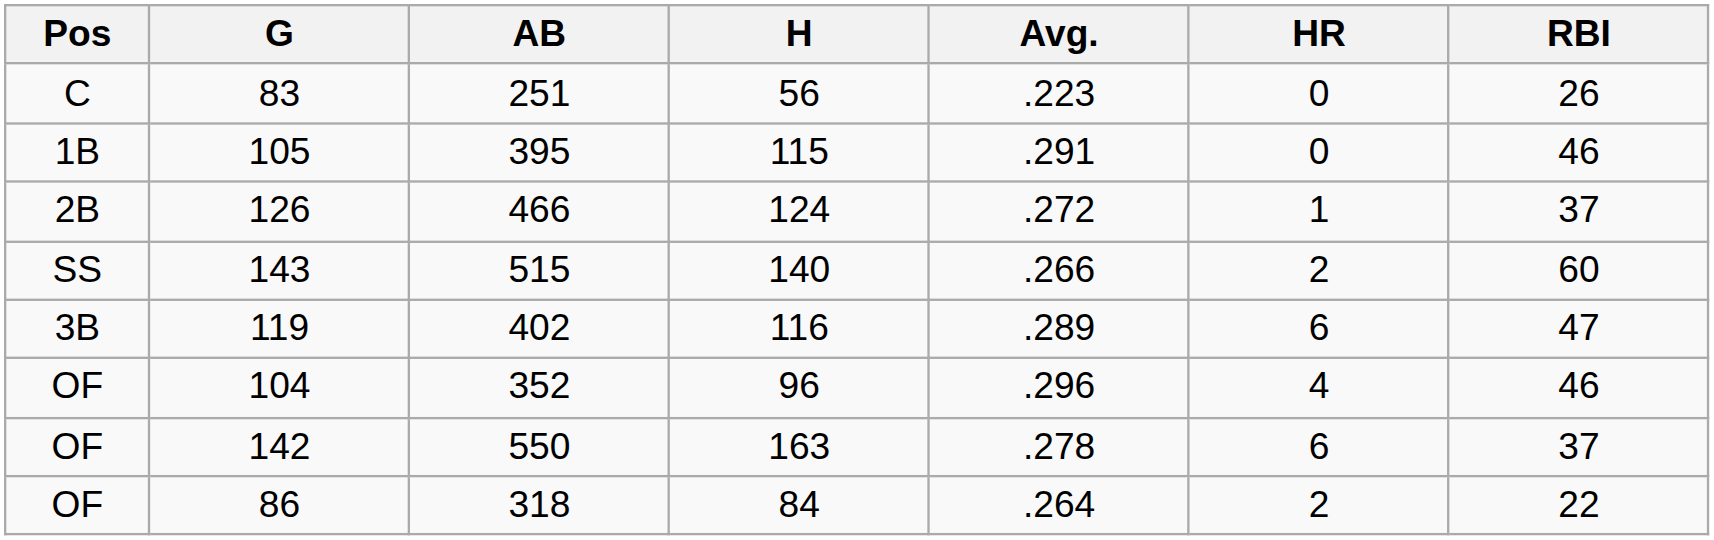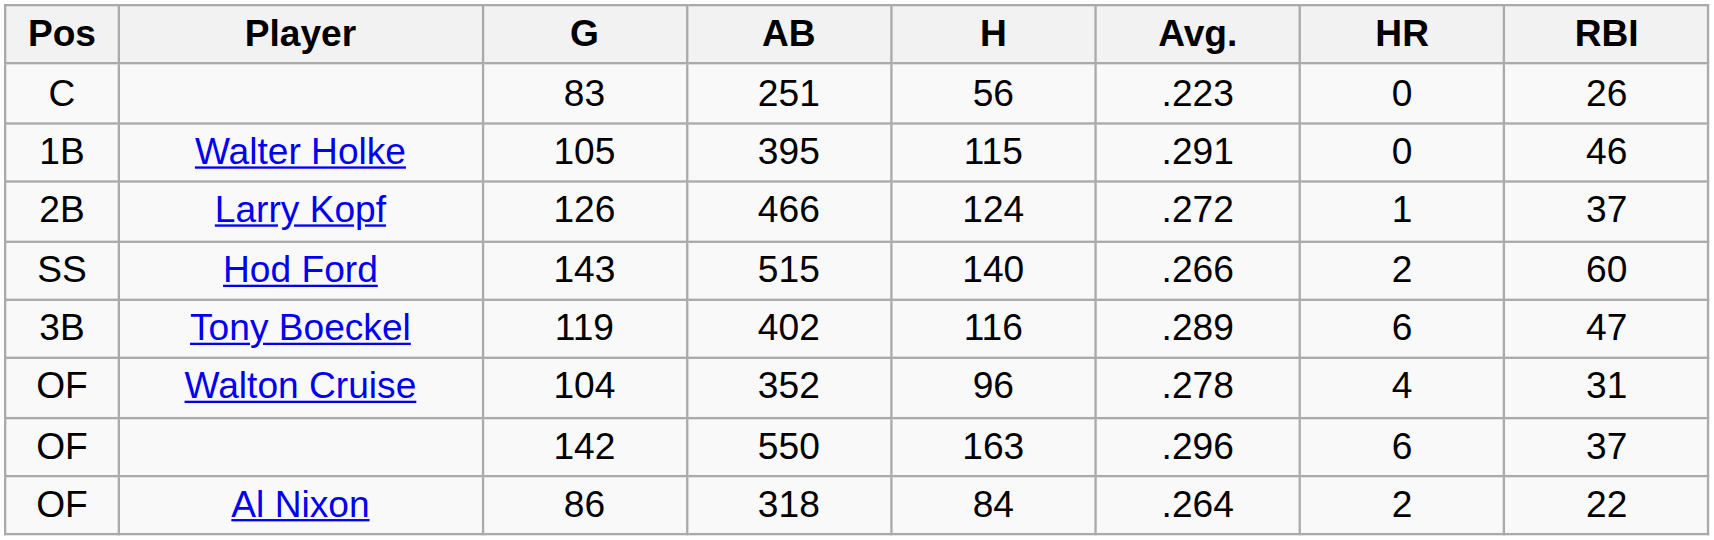+ column: Player | Walter Holke | Larry Kopf | Hod Ford | Tony Boeckel | Walton Cruise | Al Nixon
104 | Avg.: .296 -> .278
104 | RBI: 46 -> 31
142 | Avg.: .278 -> .296
